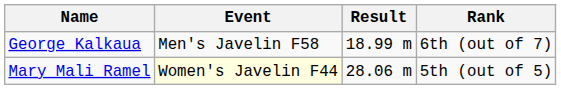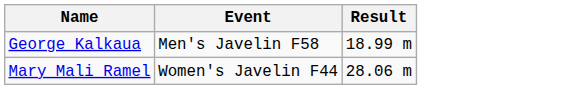- column: Rank | 6th (out of 7) | 5th (out of 5)
Mary Mali Ramel | Event: lightyellow background -> no background
